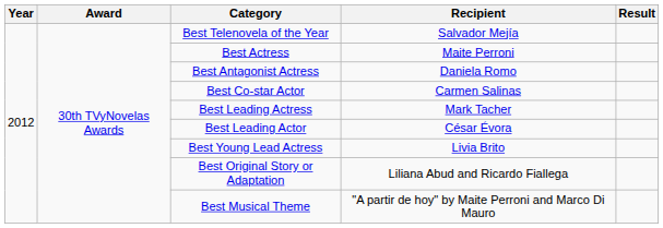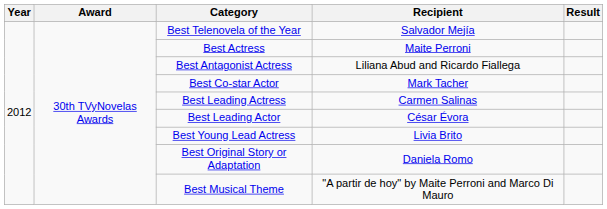Best Antagonist Actress | Recipient: Daniela Romo -> Liliana Abud and Ricardo Fiallega
Best Co-star Actor | Recipient: Carmen Salinas -> Mark Tacher
Best Leading Actress | Recipient: Mark Tacher -> Carmen Salinas
Best Original Story or Adaptation | Recipient: Liliana Abud and Ricardo Fiallega -> Daniela Romo
